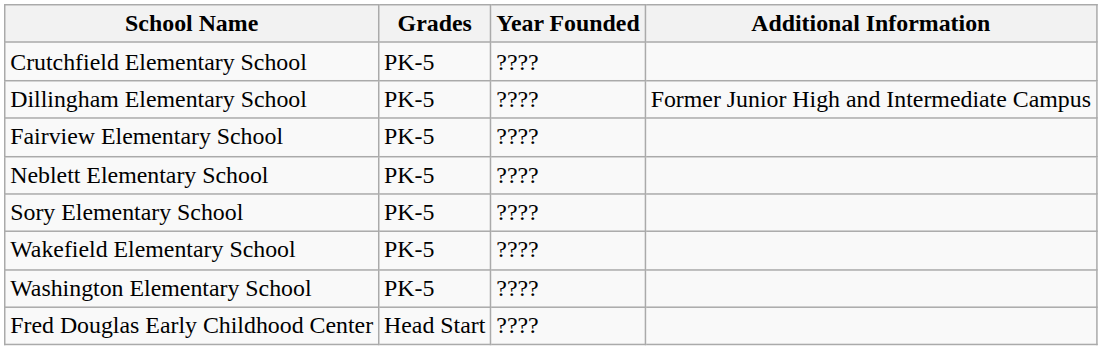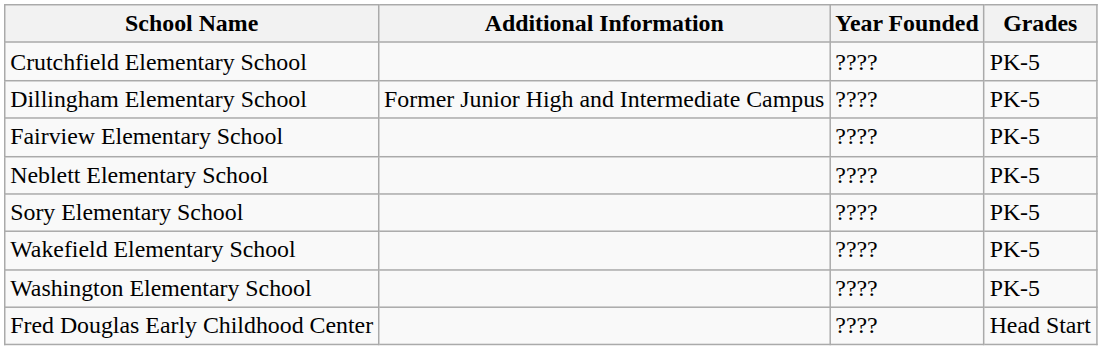columns swapped: Grades <-> Additional Information
